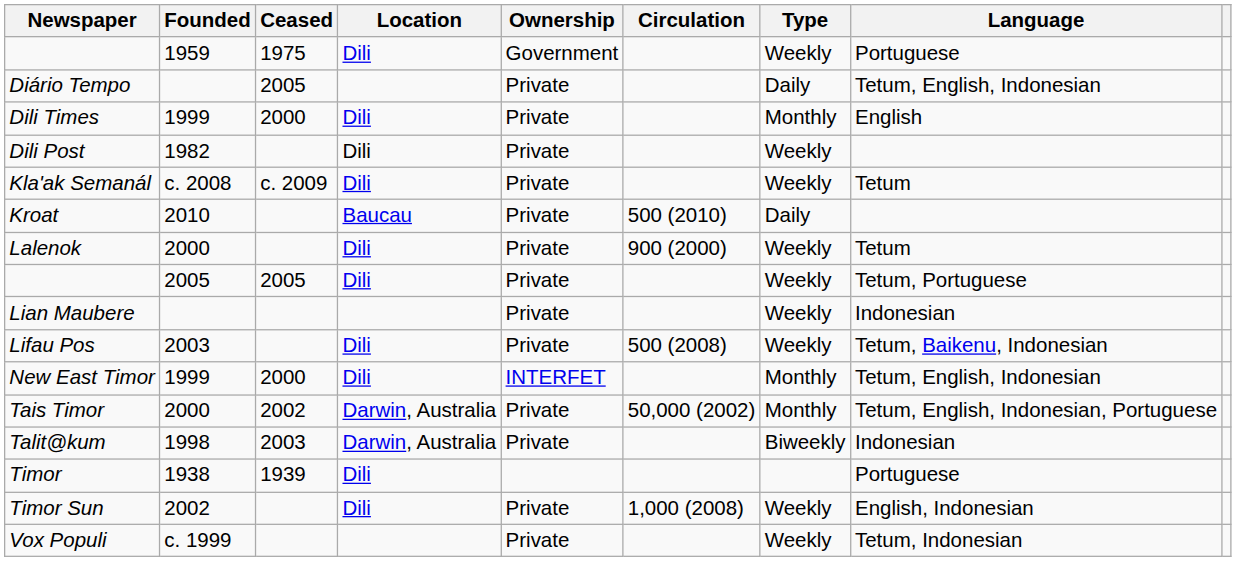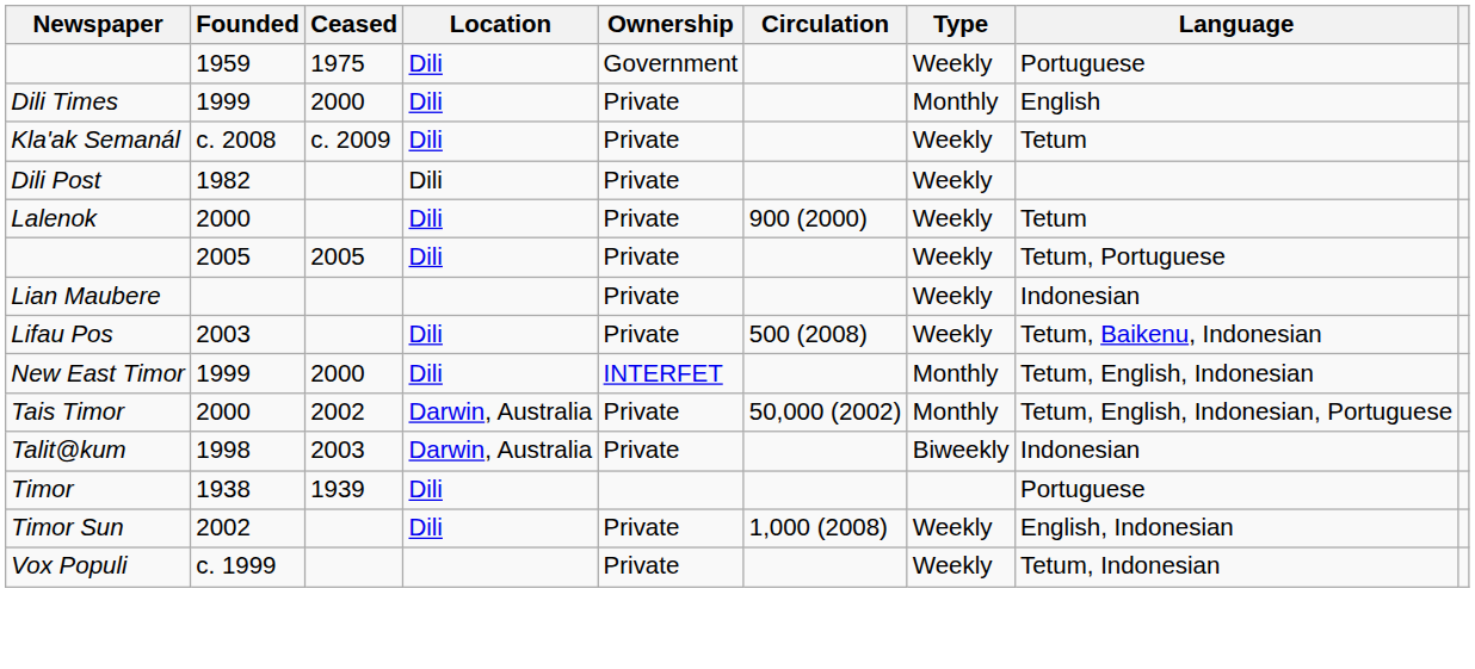- row: Diário Tempo | 2005 | Private | Daily | Tetum, English, Indonesian
rows swapped: Dili Post <-> Kla'ak Semanál
- row: Kroat | 2010 | Baucau | Private | 500 (2010) | Daily
